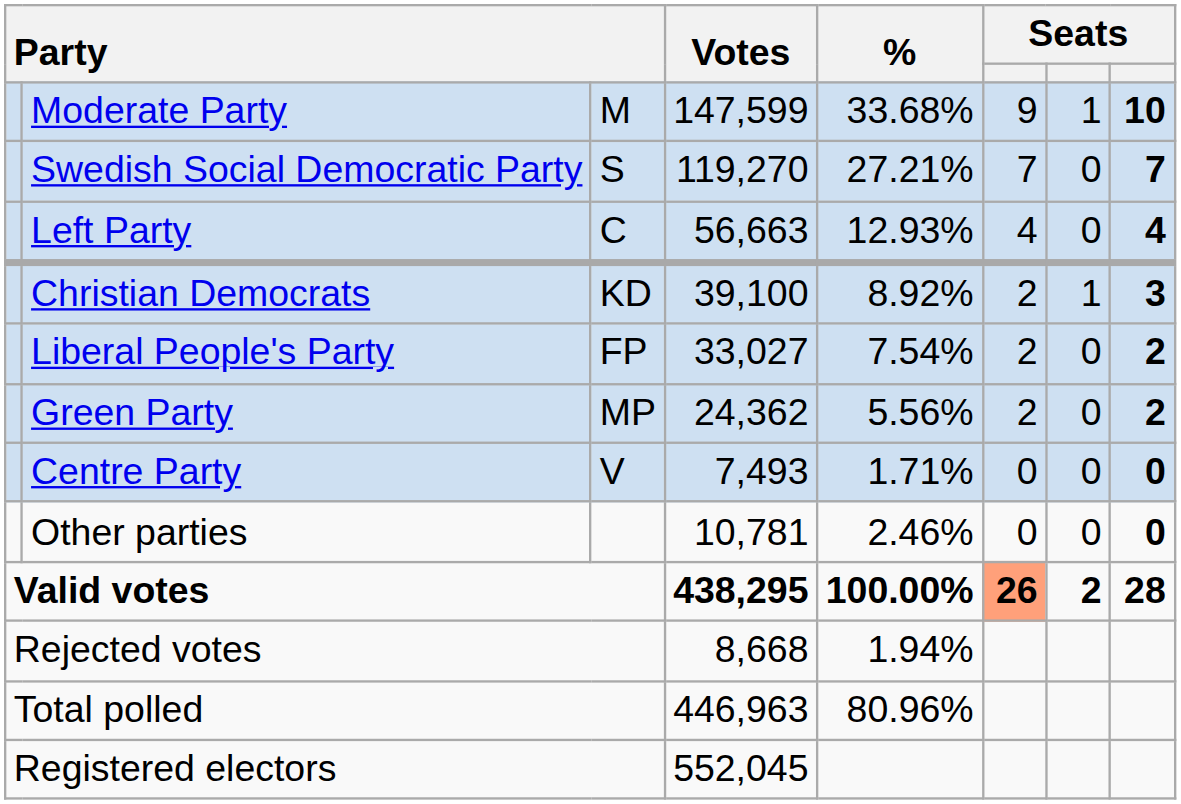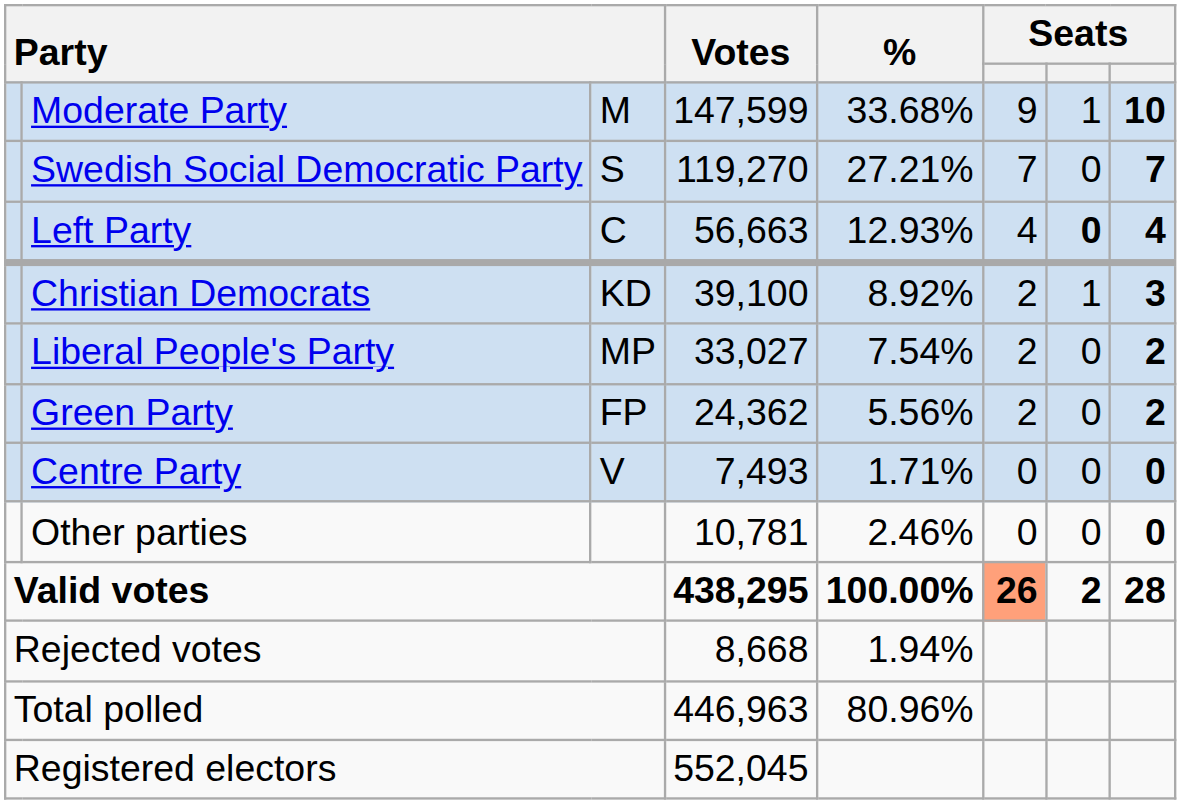Left Party | column 7: normal -> bold
Liberal People's Party | column 3: FP -> MP
Green Party | column 3: MP -> FP
